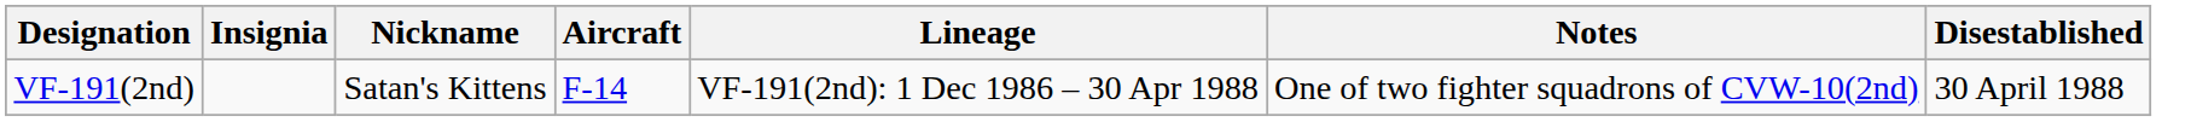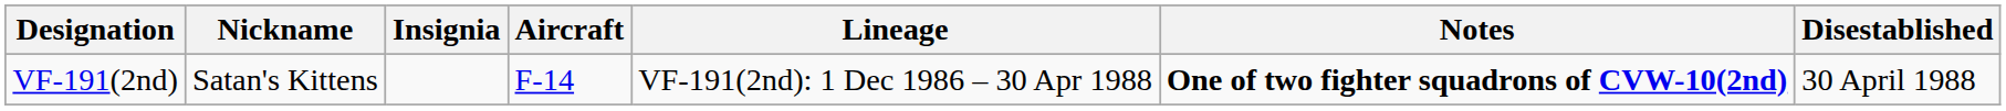columns swapped: Insignia <-> Nickname
VF-191(2nd) | Notes: normal -> bold
